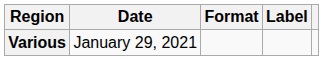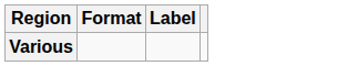- column: Date | January 29, 2021
